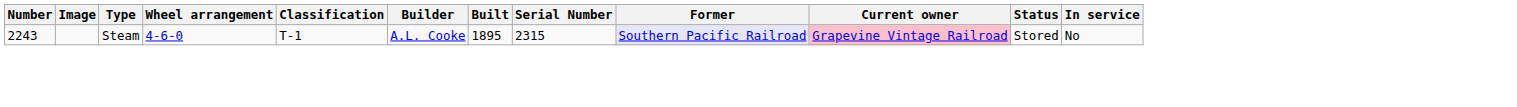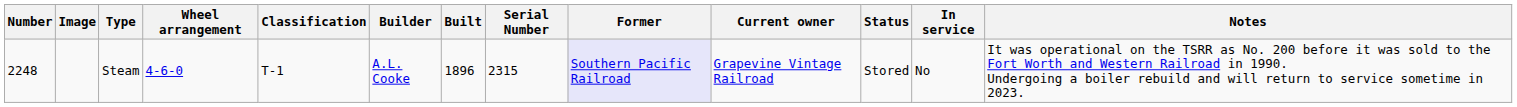+ column: Notes | It was operational on the TSRR as No. 200 before it was sold to the Fort Worth and Western Railroad in 1990. Undergoing a boiler rebuild and will return to service sometime in 2023.
Steam | Number: 2243 -> 2248
Steam | Built: 1895 -> 1896
Steam | Current owner: pink background -> no background
